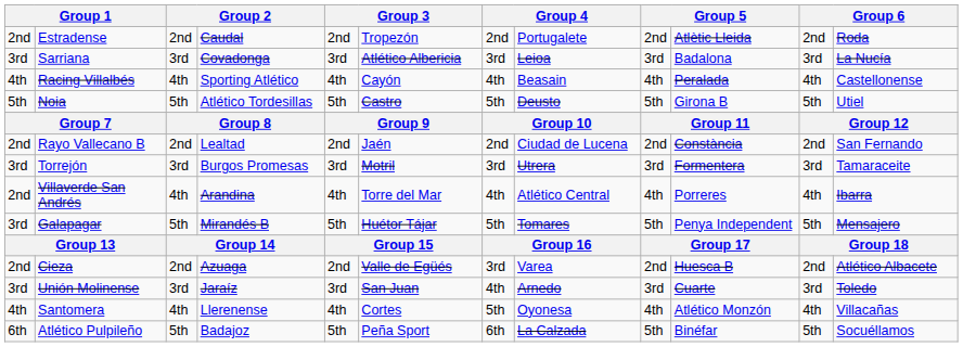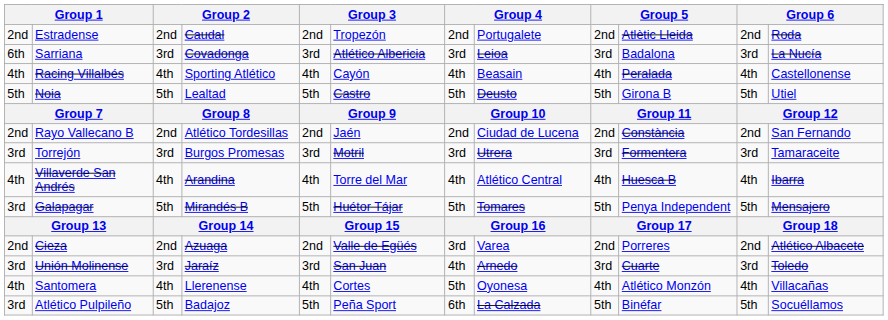Sarriana | column 1: 3rd -> 6th
Noia | column 4: Atlético Tordesillas -> Lealtad
Rayo Vallecano B | column 4: Lealtad -> Atlético Tordesillas
Villaverde San Andrés | column 1: 2nd -> 4th
Villaverde San Andrés | column 10: Porreres -> Huesca B
Cieza | column 10: Huesca B -> Porreres
Atlético Pulpileño | column 1: 6th -> 3rd
